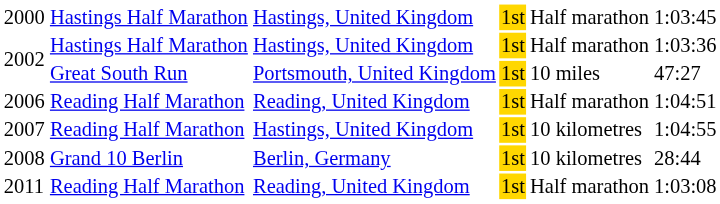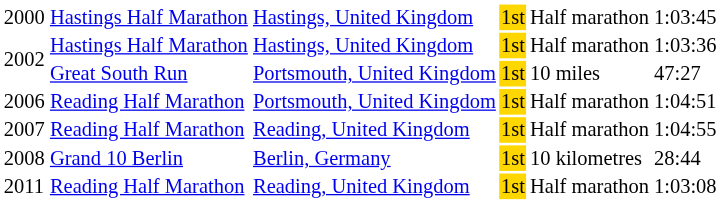2006 | column 3: Reading, United Kingdom -> Portsmouth, United Kingdom
2007 | column 3: Hastings, United Kingdom -> Reading, United Kingdom
2007 | column 5: 10 kilometres -> Half marathon
